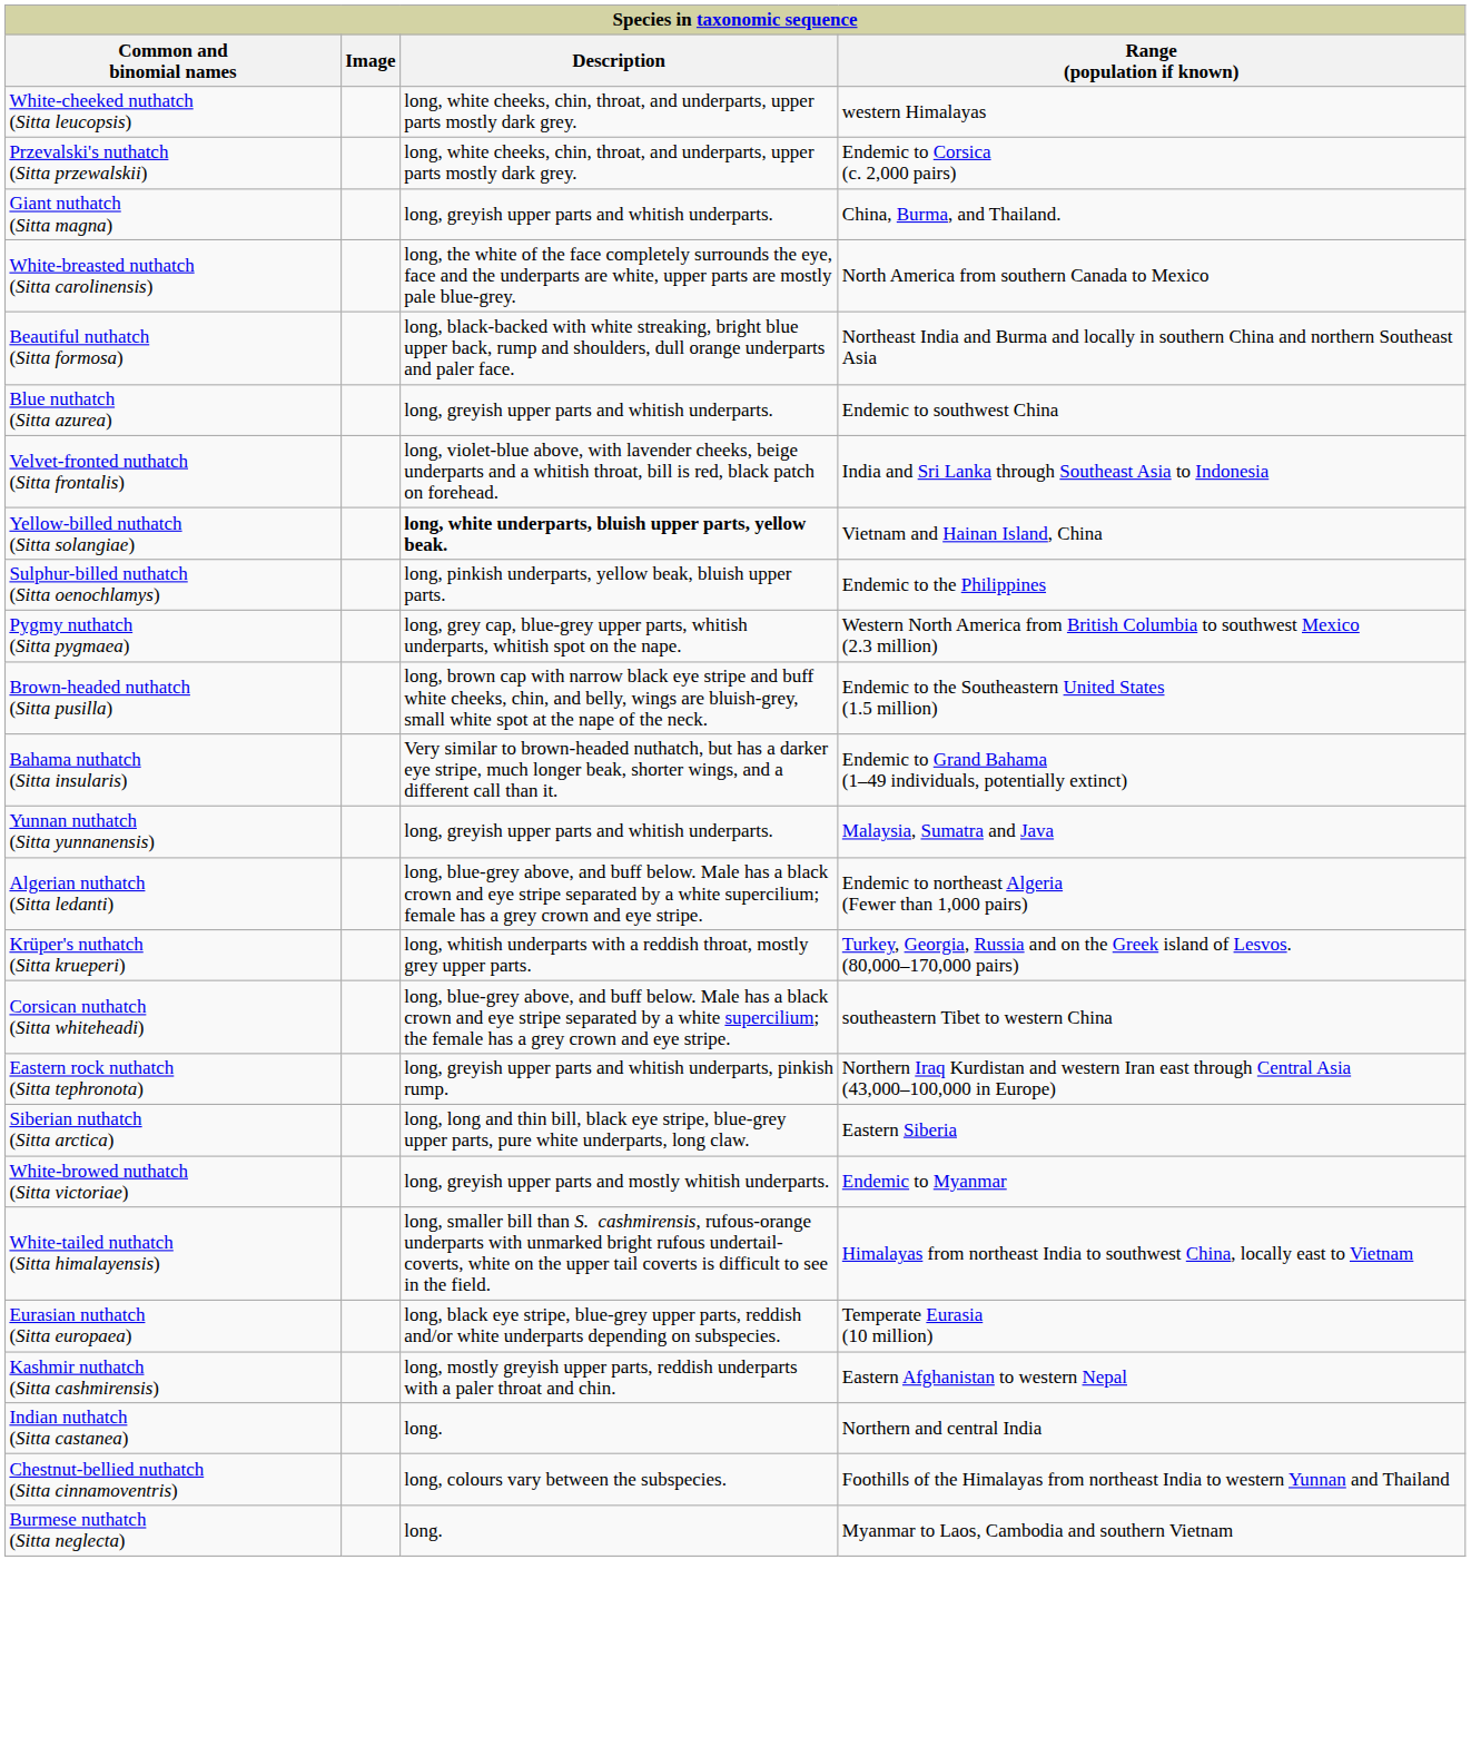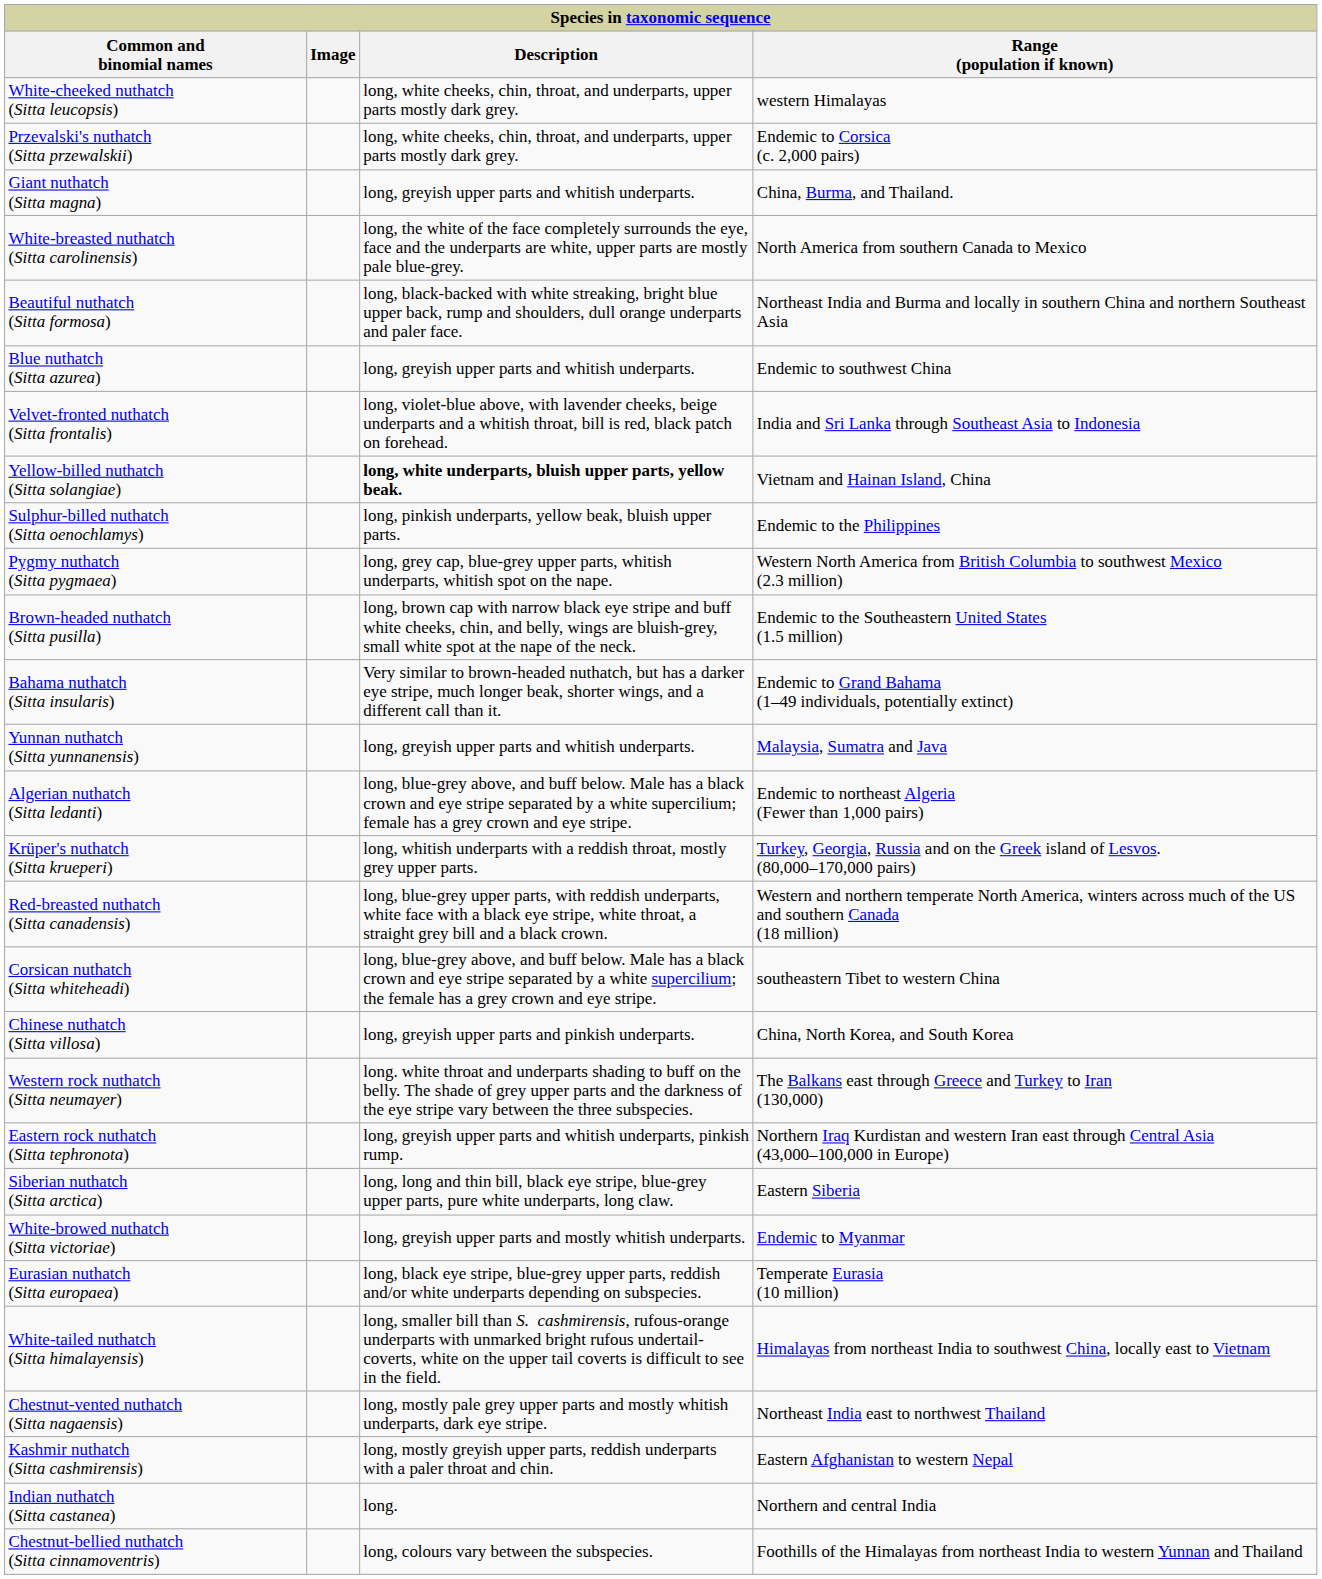+ row: Red-breasted nuthatch (Sitta canadensis) | long, blue-grey upper parts, with reddish underparts, white face with a black eye stripe, white throat, a straight grey bill and a black crown. | Western and northern temperate North America, winters across much of the US and southern Canada (18 million)
+ row: Chinese nuthatch (Sitta villosa) | long, greyish upper parts and pinkish underparts. | China, North Korea, and South Korea
+ row: Western rock nuthatch (Sitta neumayer) | long. white throat and underparts shading to buff on the belly. The shade of grey upper parts and the darkness of the eye stripe vary between the three subspecies. | The Balkans east through Greece and Turkey to Iran (130,000)
rows swapped: White-tailed nuthatch (Sitta himalayensis) <-> Eurasian nuthatch (Sitta europaea)
+ row: Chestnut-vented nuthatch (Sitta nagaensis) | long, mostly pale grey upper parts and mostly whitish underparts, dark eye stripe. | Northeast India east to northwest Thailand
- row: Burmese nuthatch (Sitta neglecta) | long. | Myanmar to Laos, Cambodia and southern Vietnam
